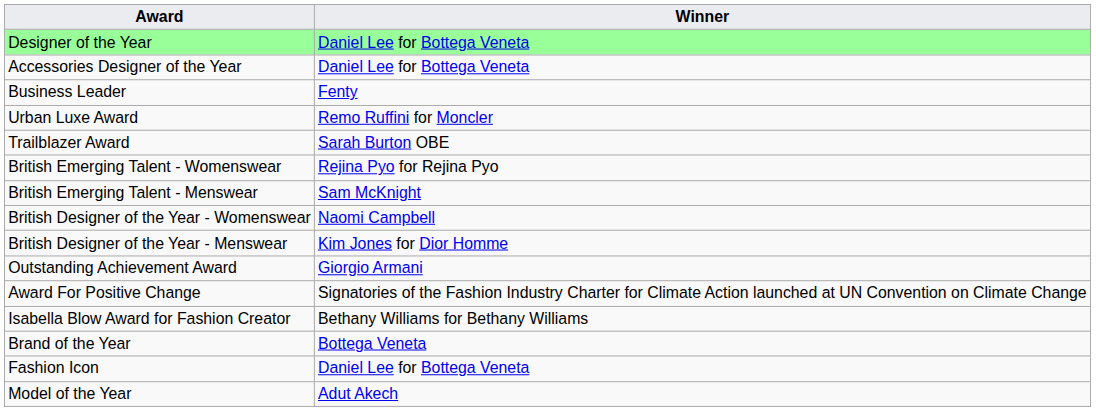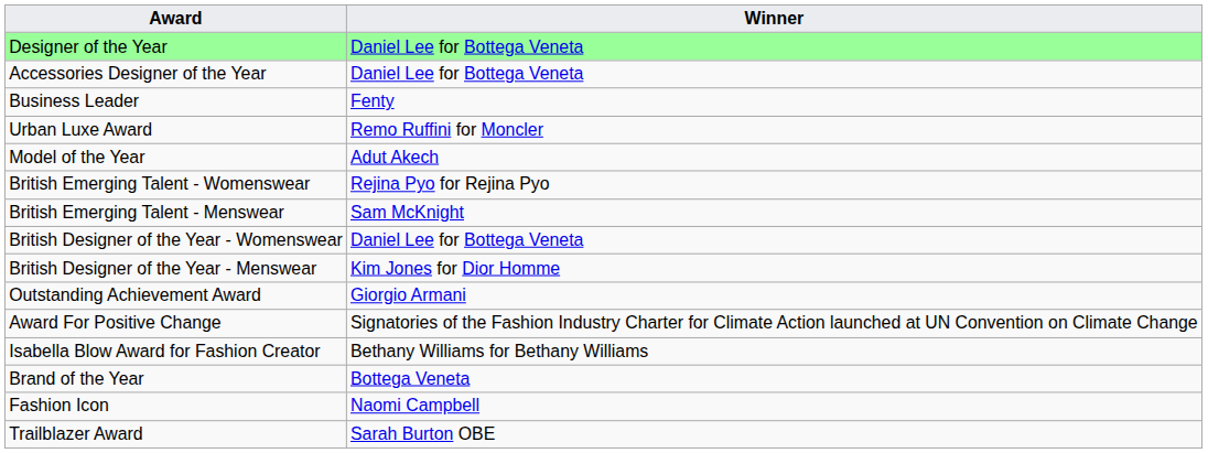rows swapped: Model of the Year <-> Trailblazer Award
British Designer of the Year - Womenswear | Winner: Naomi Campbell -> Daniel Lee for Bottega Veneta
Fashion Icon | Winner: Daniel Lee for Bottega Veneta -> Naomi Campbell
